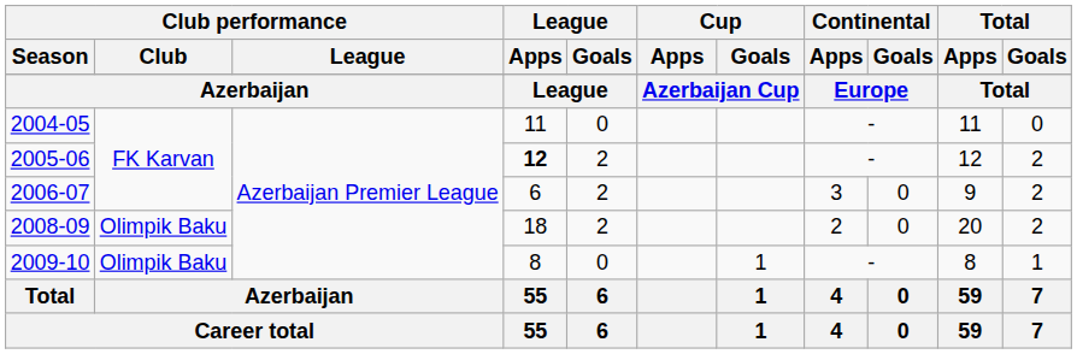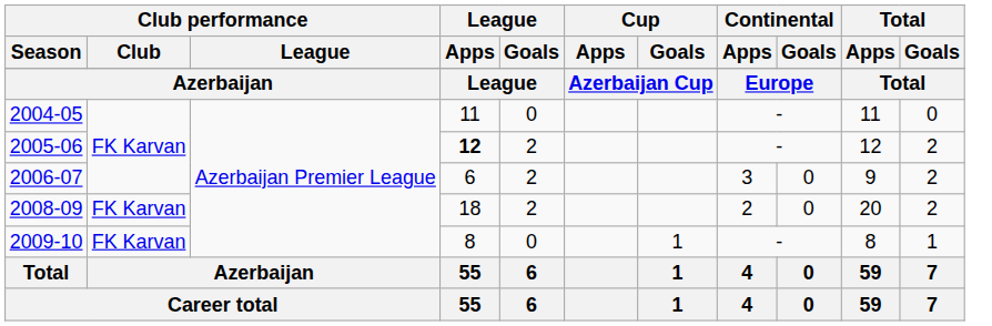2008-09 | Club performance / Club: Olimpik Baku -> FK Karvan
2009-10 | Club performance / Club: Olimpik Baku -> FK Karvan
